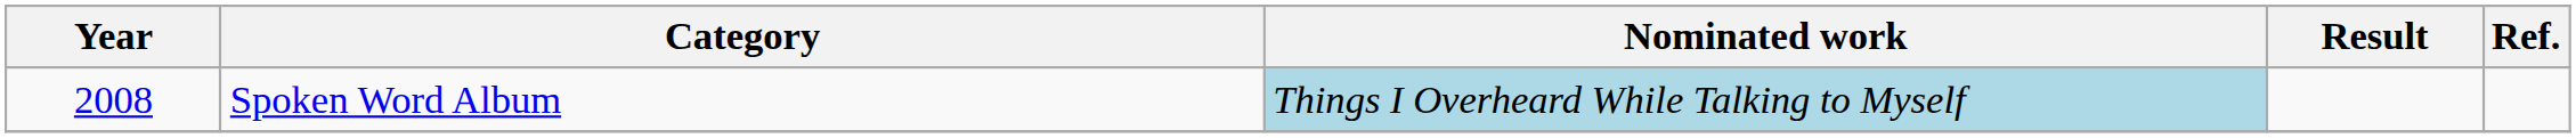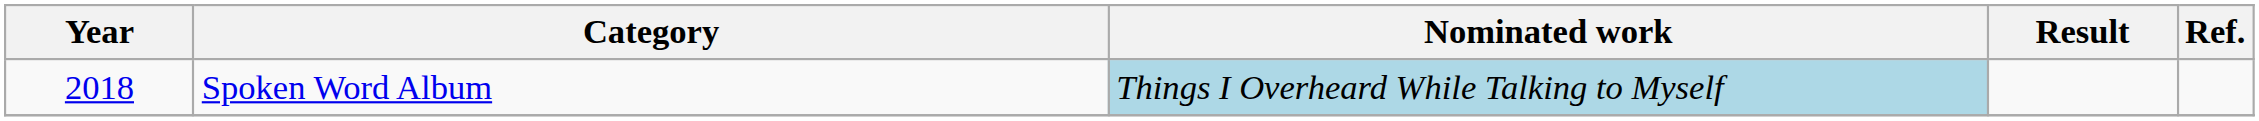Spoken Word Album | Year: 2008 -> 2018
